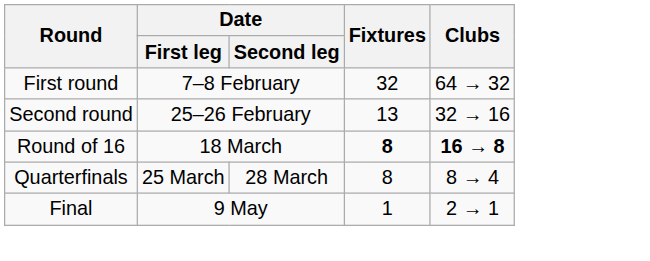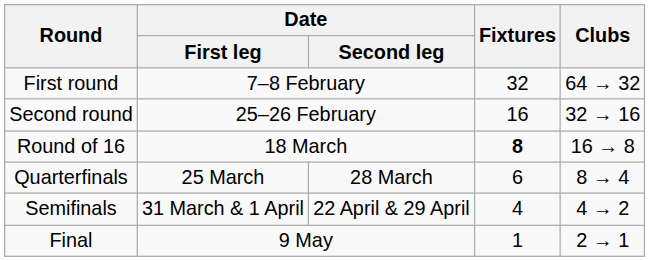Second round | Fixtures: 13 -> 16
Round of 16 | Clubs: bold -> normal
Quarterfinals | Fixtures: 8 -> 6
+ row: Semifinals | 31 March & 1 April | 22 April & 29 April | 4 | 4 → 2
